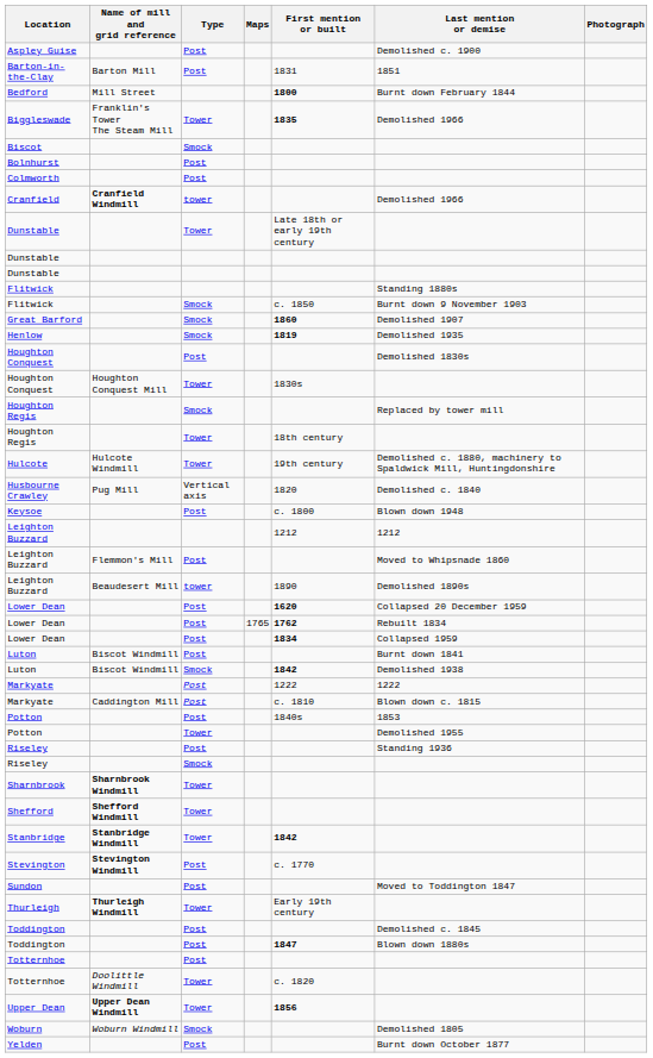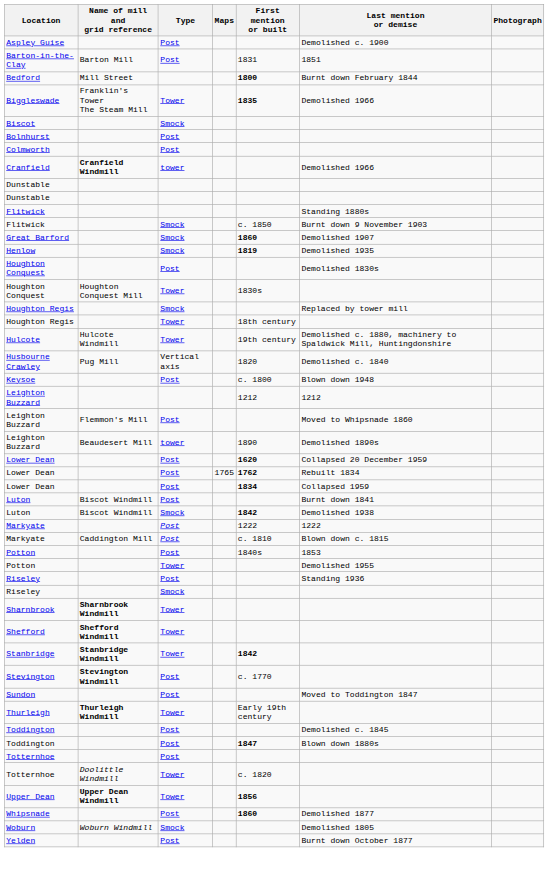- row: Dunstable | Tower | Late 18th or early 19th century
+ row: Whipsnade | Post | 1860 | Demolished 1877
